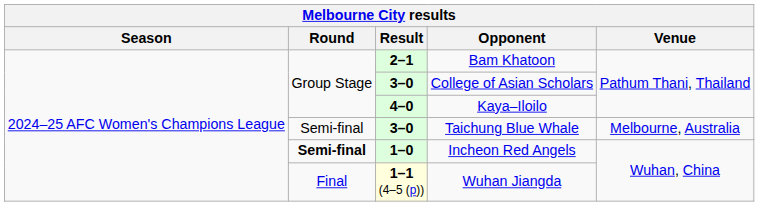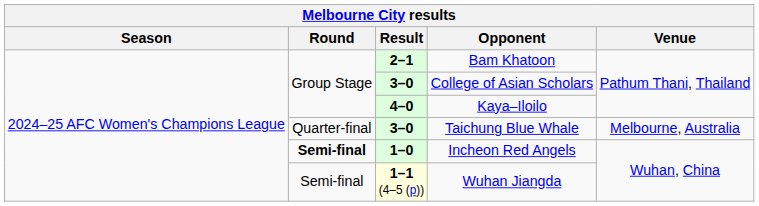Taichung Blue Whale | Round: Semi-final -> Quarter-final
Wuhan Jiangda | Round: Final -> Semi-final
